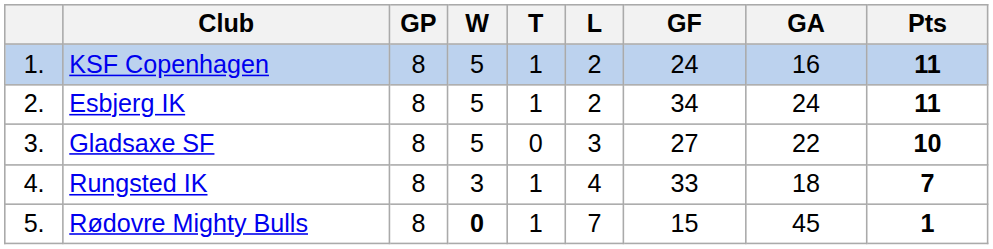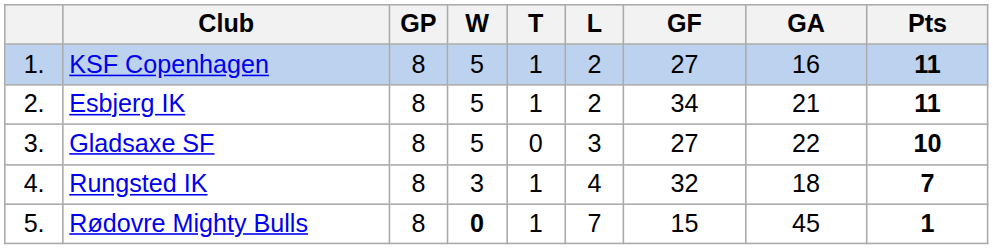KSF Copenhagen | GF: 24 -> 27
Esbjerg IK | GA: 24 -> 21
Rungsted IK | GF: 33 -> 32
